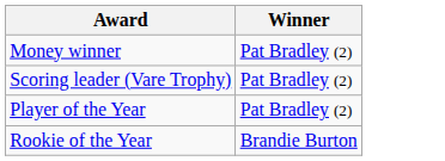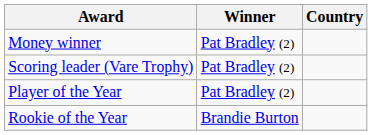+ column: Country
